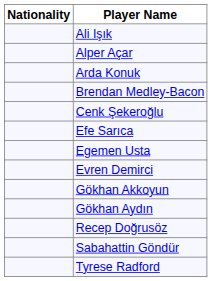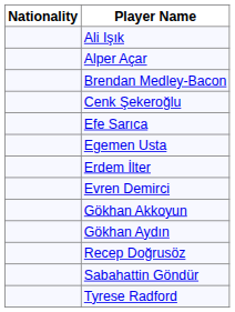- row: Arda Konuk
+ row: Erdem İlter
